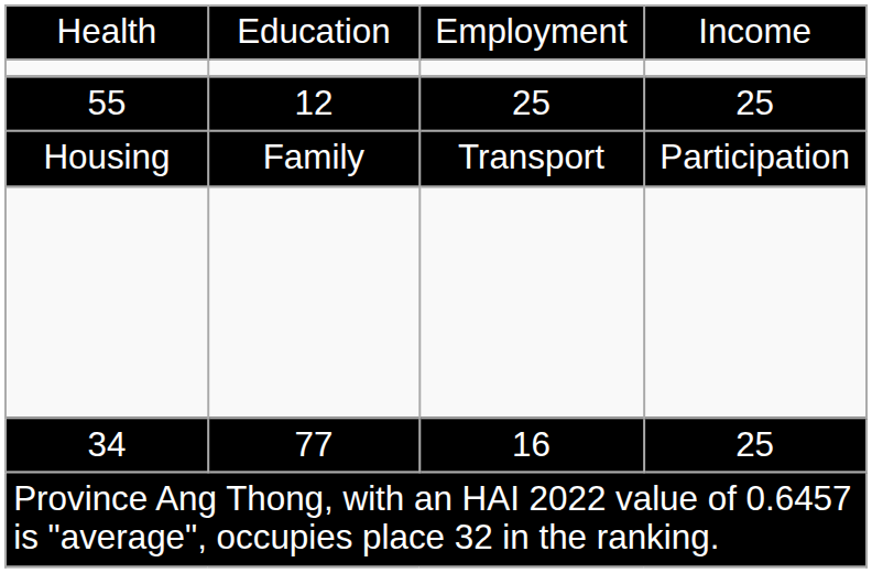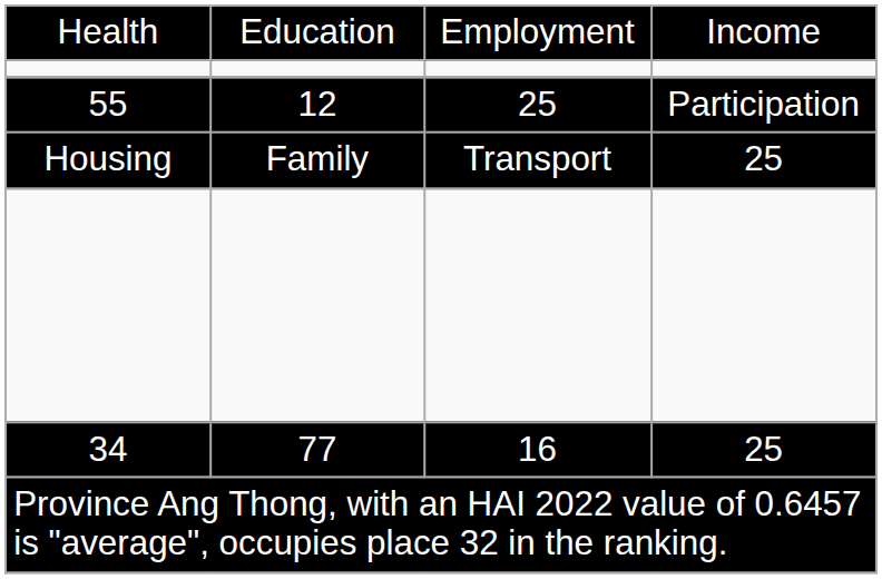55 | column 4: 25 -> Participation
Housing | column 4: Participation -> 25
